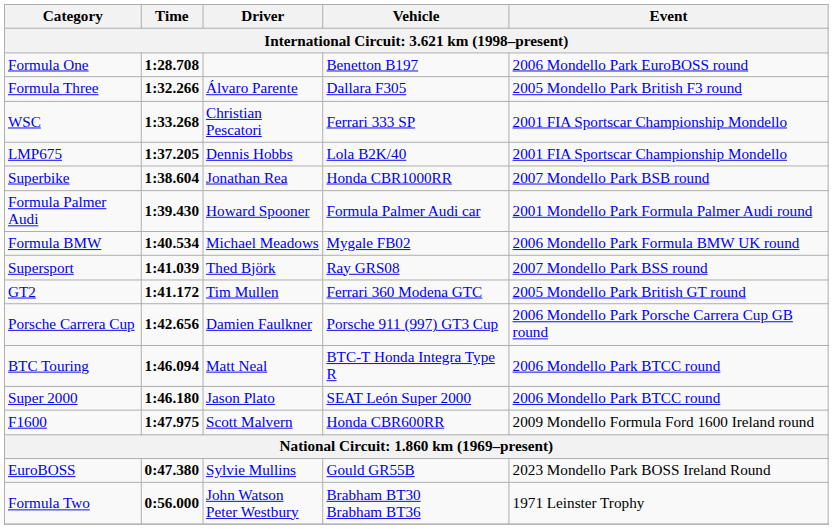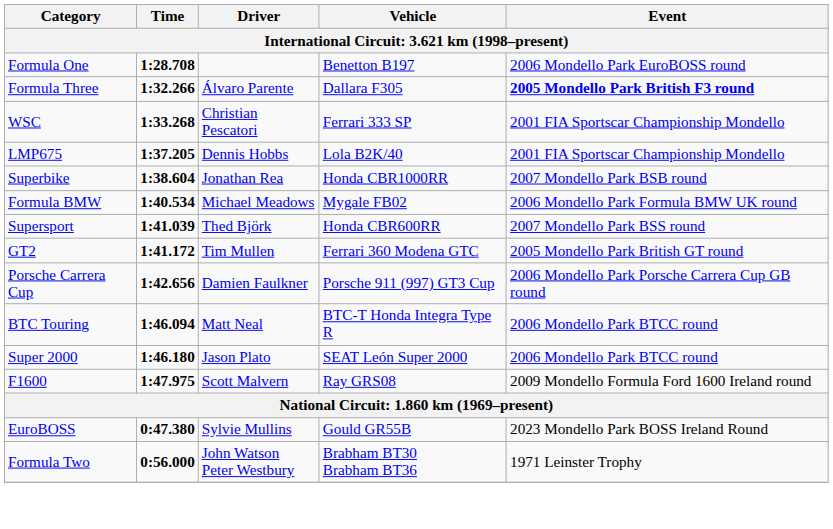Formula Three | Event: normal -> bold
- row: Formula Palmer Audi | 1:39.430 | Howard Spooner | Formula Palmer Audi car | 2001 Mondello Park Formula Palmer Audi round
Supersport | Vehicle: Ray GRS08 -> Honda CBR600RR
F1600 | Vehicle: Honda CBR600RR -> Ray GRS08
